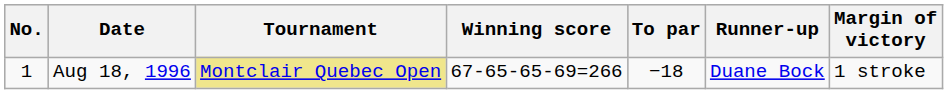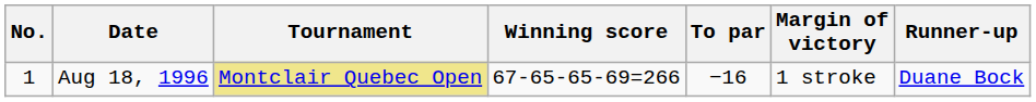columns swapped: Margin of victory <-> Runner-up
Aug 18, 1996 | To par: −18 -> −16
